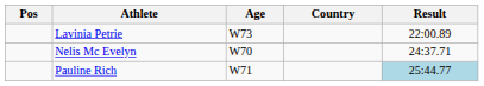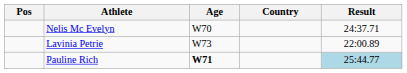rows swapped: Lavinia Petrie <-> Nelis Mc Evelyn
Pauline Rich | Age: normal -> bold
